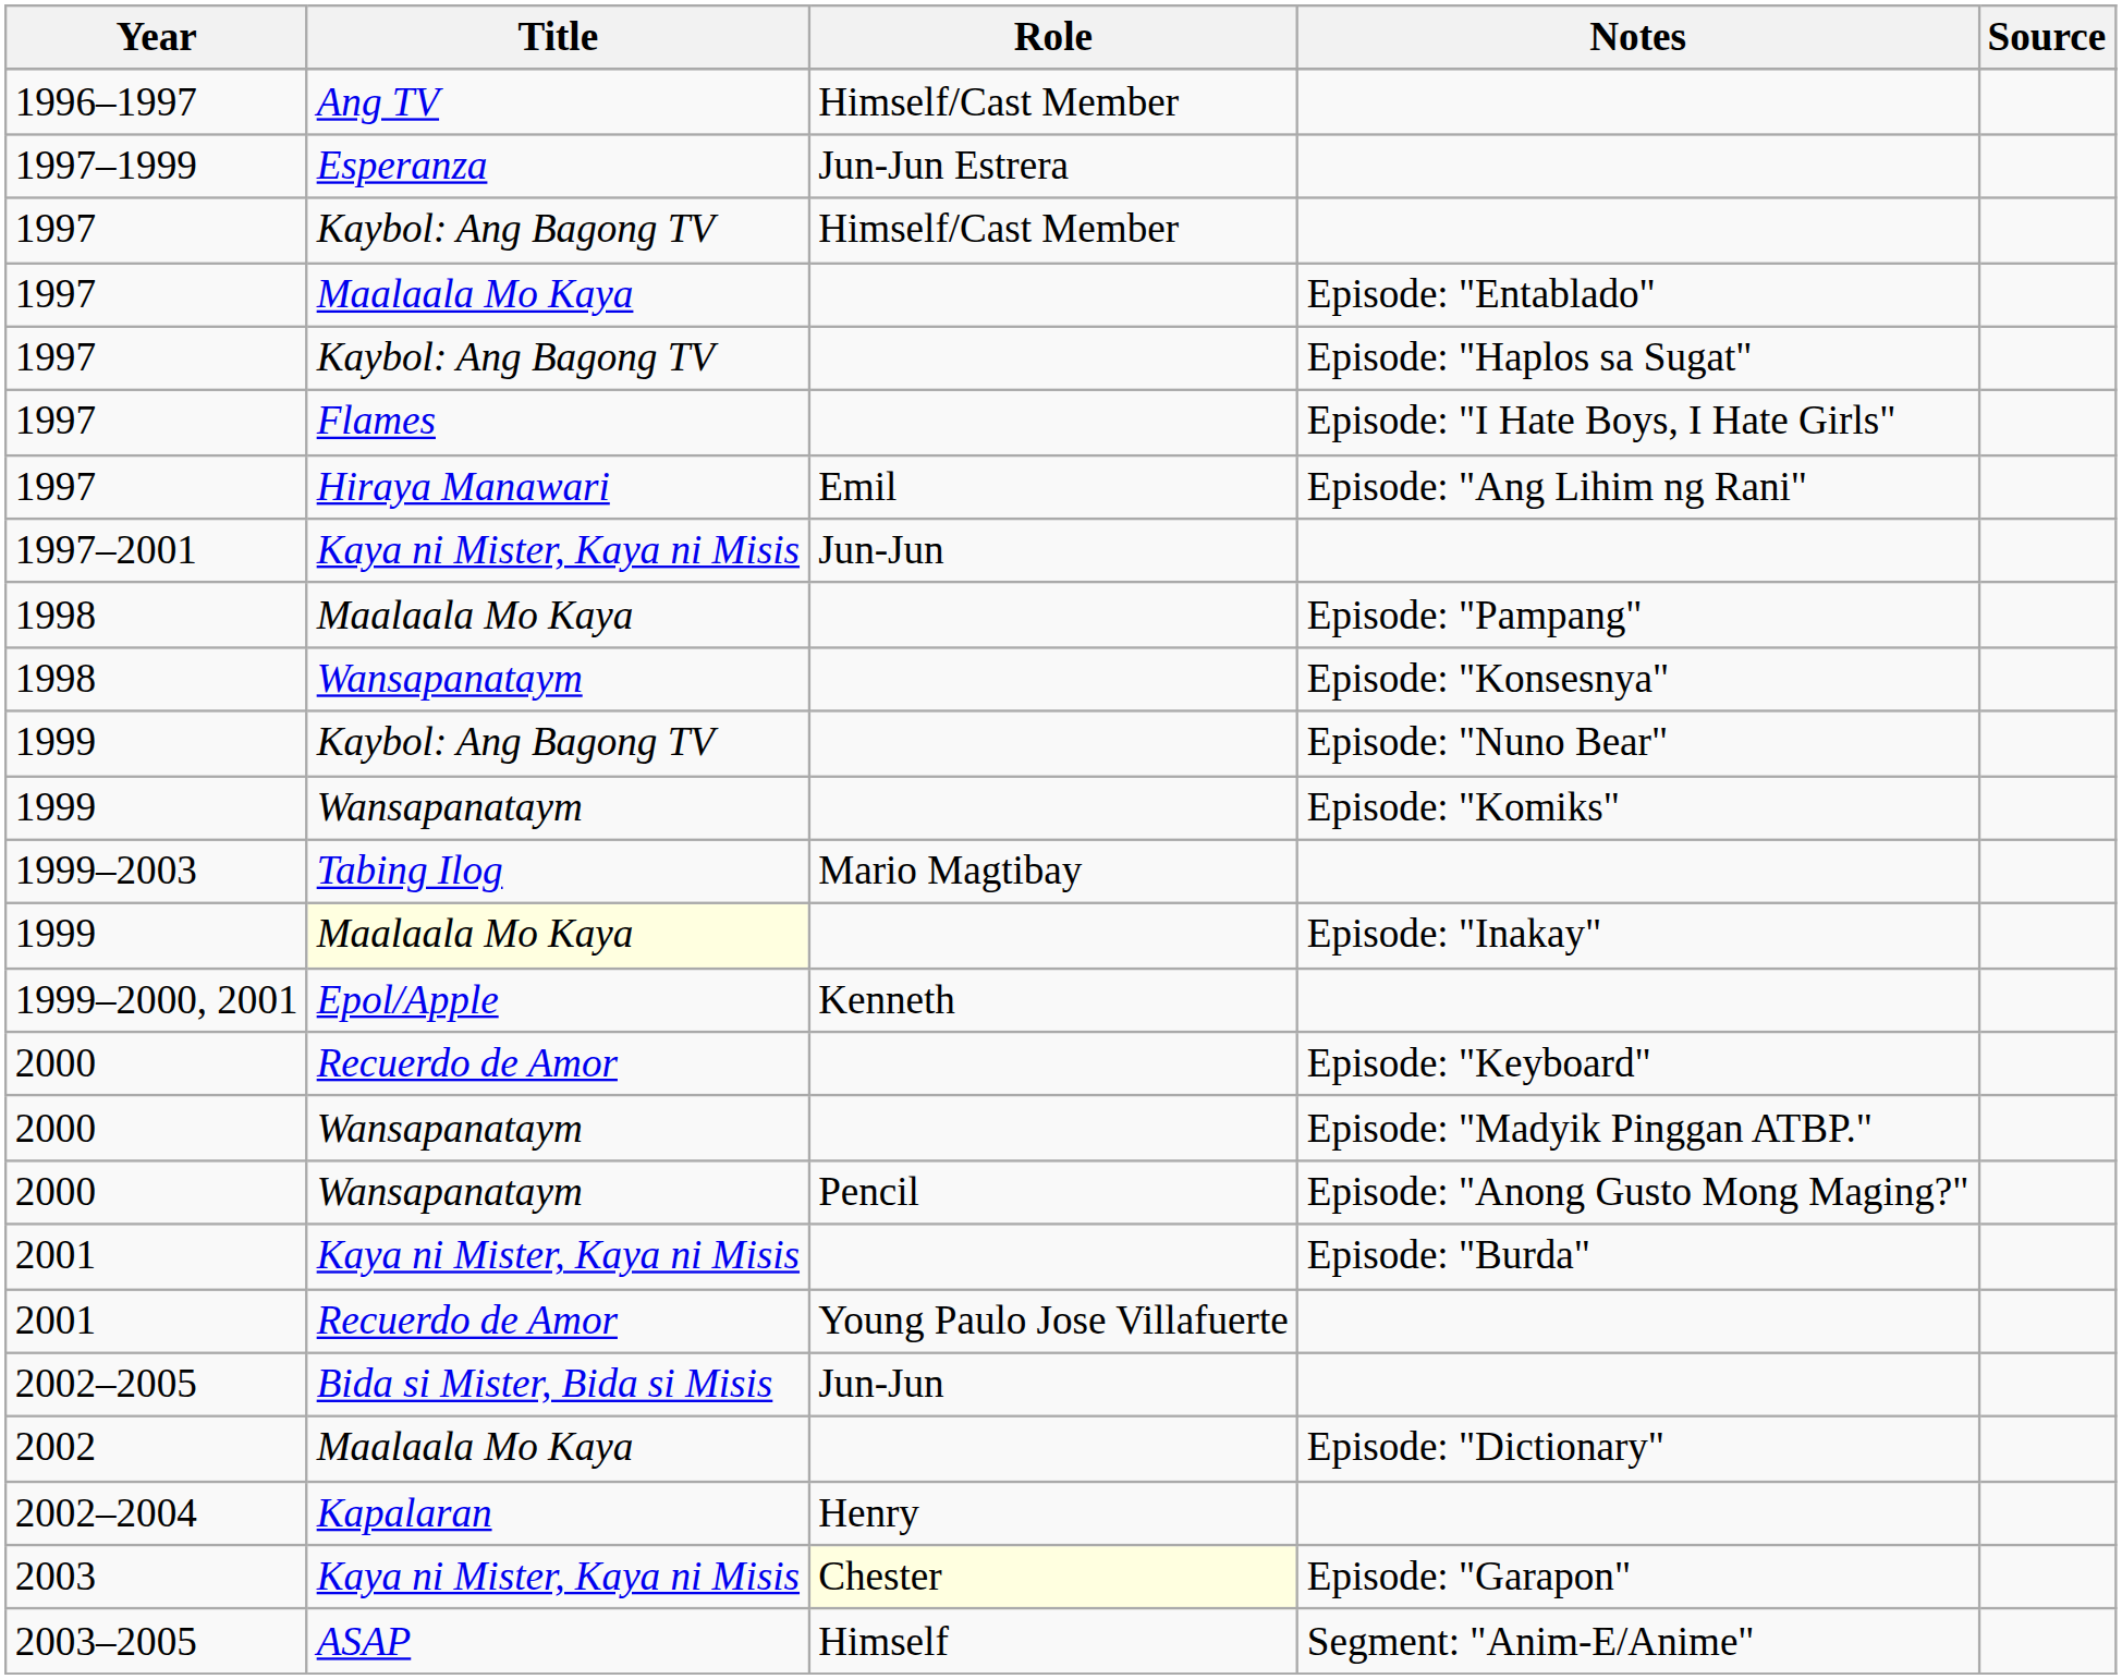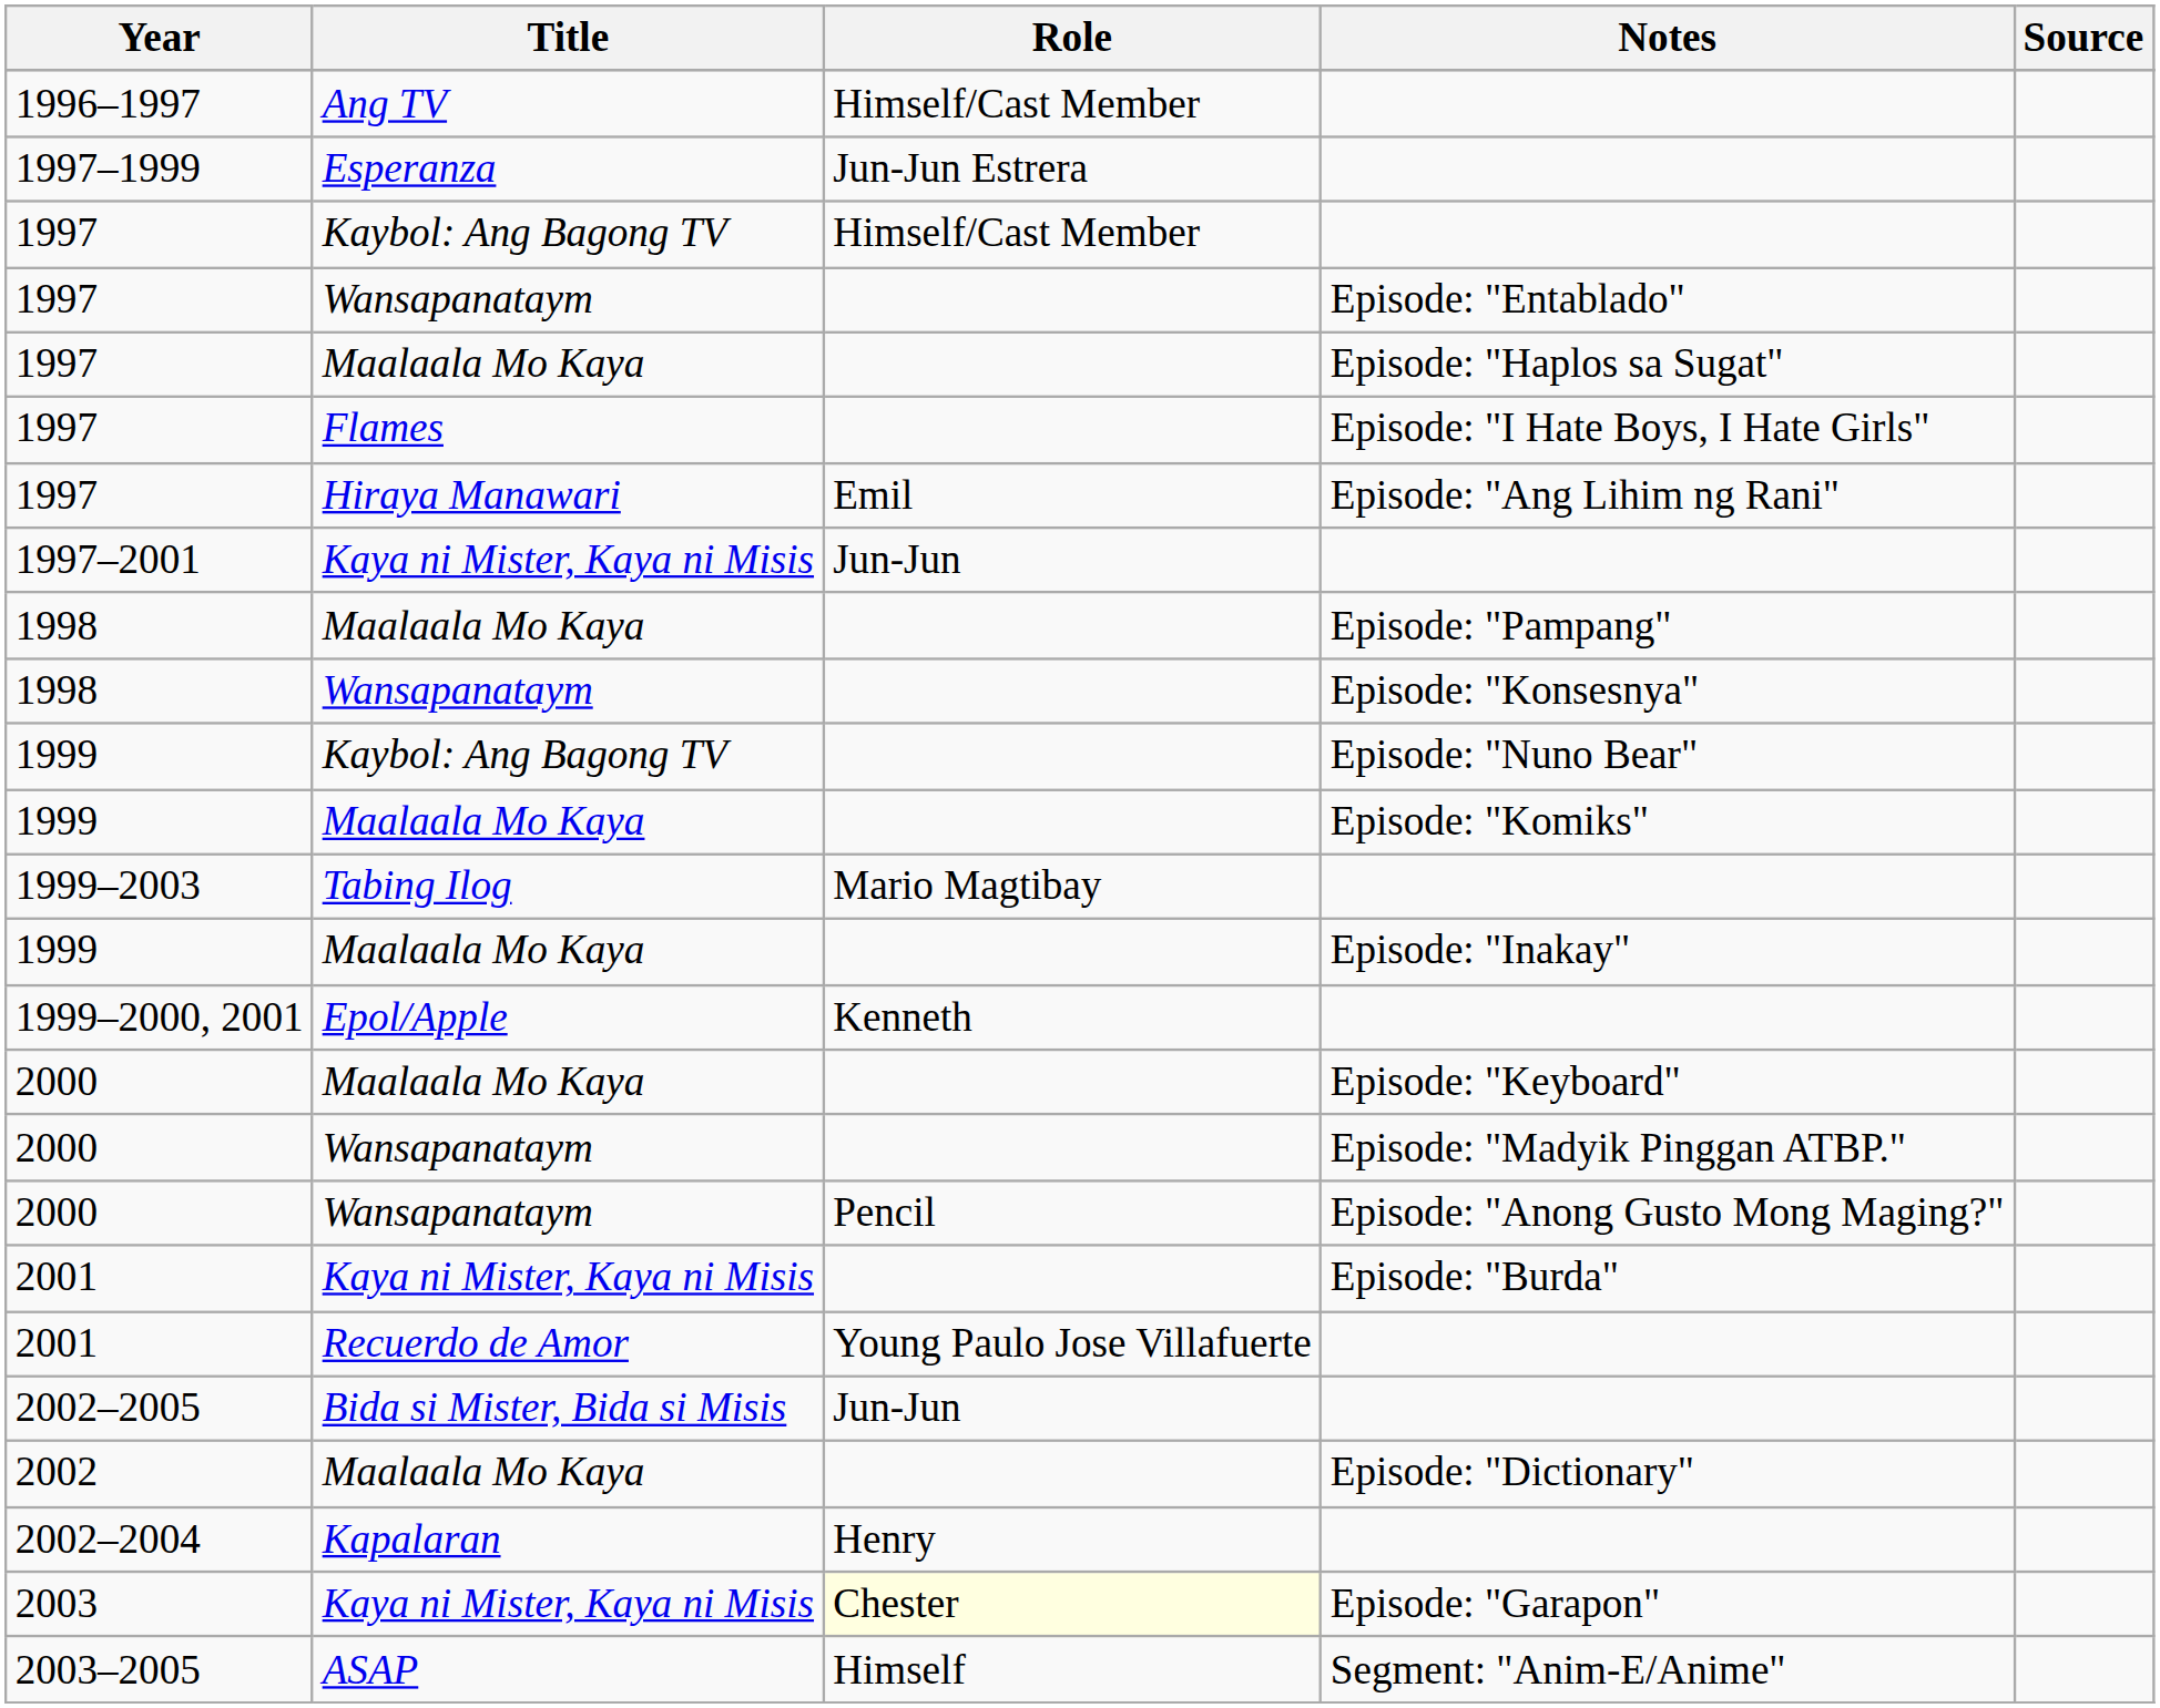Episode: "Entablado" | Title: Maalaala Mo Kaya -> Wansapanataym
Episode: "Haplos sa Sugat" | Title: Kaybol: Ang Bagong TV -> Maalaala Mo Kaya
Episode: "Komiks" | Title: Wansapanataym -> Maalaala Mo Kaya
Episode: "Inakay" | Title: lightyellow background -> no background
Episode: "Keyboard" | Title: Recuerdo de Amor -> Maalaala Mo Kaya
